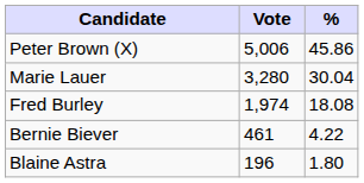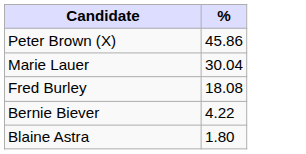- column: Vote | 5,006 | 3,280 | 1,974 | 461 | 196
